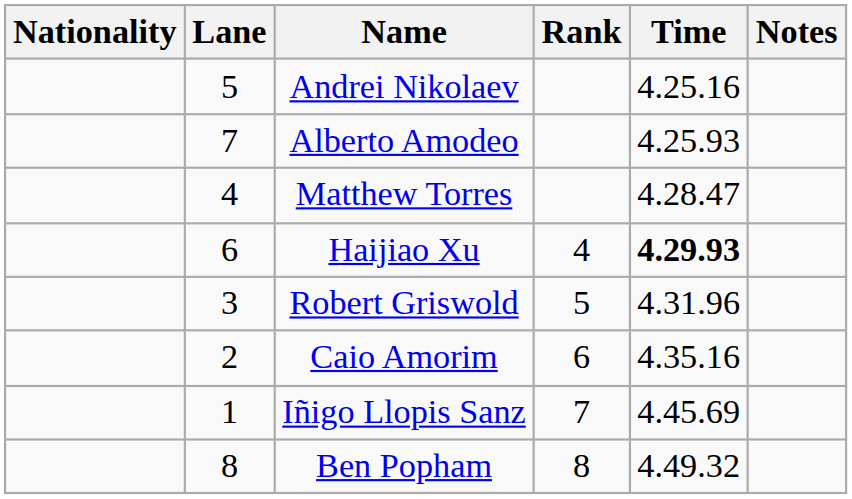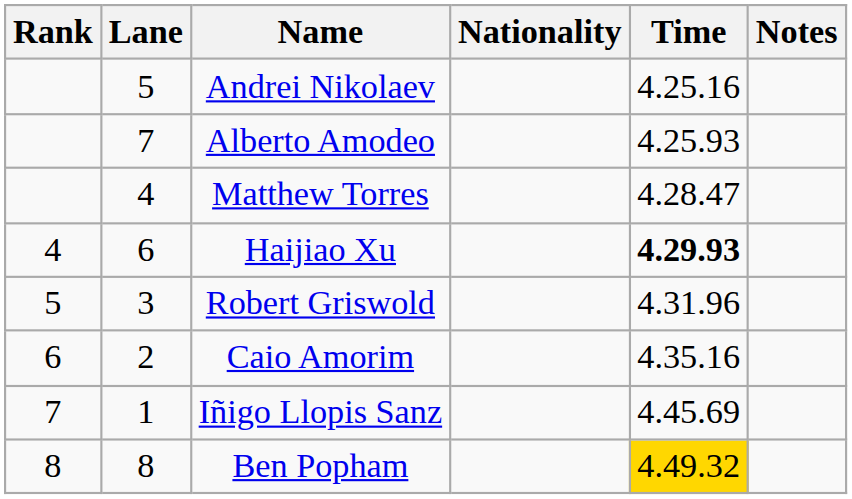columns swapped: Rank <-> Nationality
Ben Popham | Time: no background -> gold background
